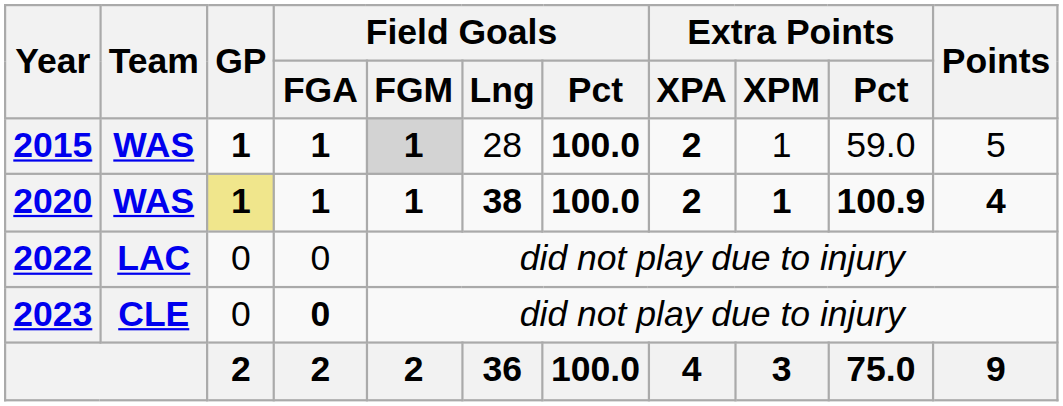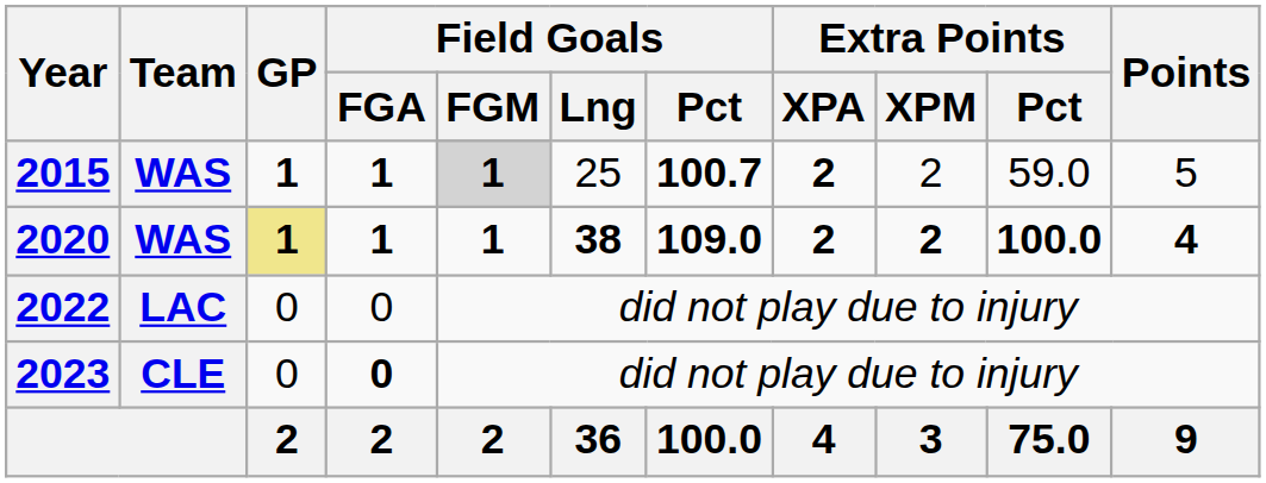2015 | Field Goals / Lng: 28 -> 25
2015 | Field Goals / Pct: 100.0 -> 100.7
2015 | Extra Points / XPM: 1 -> 2
2020 | Field Goals / Pct: 100.0 -> 109.0
2020 | Extra Points / XPM: 1 -> 2
2020 | Extra Points / Pct: 100.9 -> 100.0
